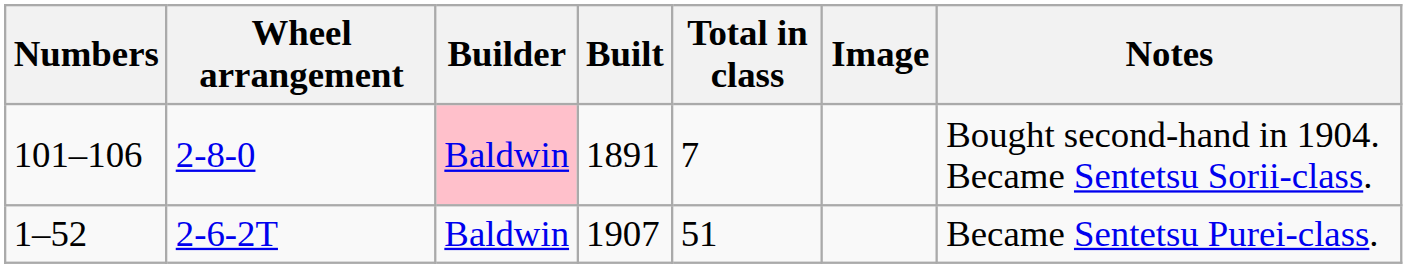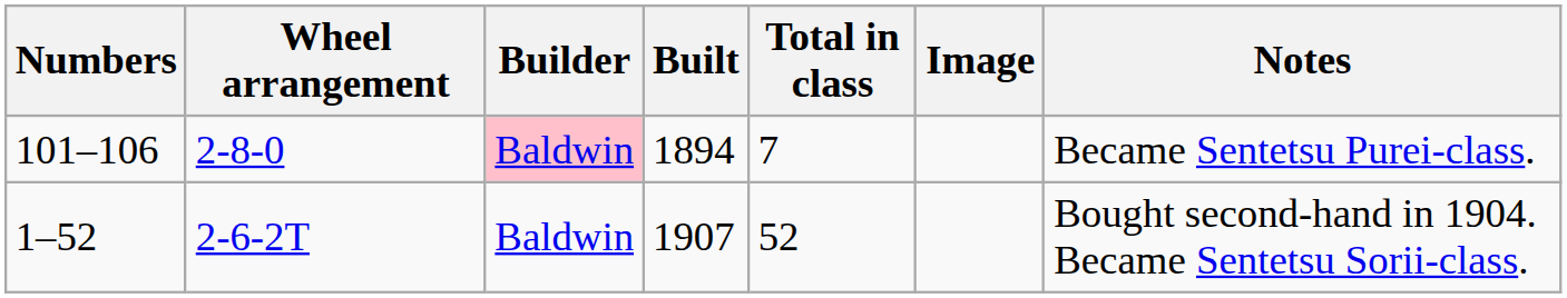101–106 | Built: 1891 -> 1894
101–106 | Notes: Bought second-hand in 1904. Became Sentetsu Sorii-class. -> Became Sentetsu Purei-class.
1–52 | Total in class: 51 -> 52
1–52 | Notes: Became Sentetsu Purei-class. -> Bought second-hand in 1904. Became Sentetsu Sorii-class.
